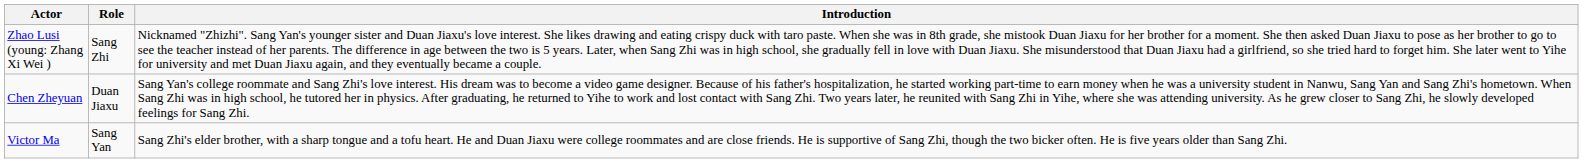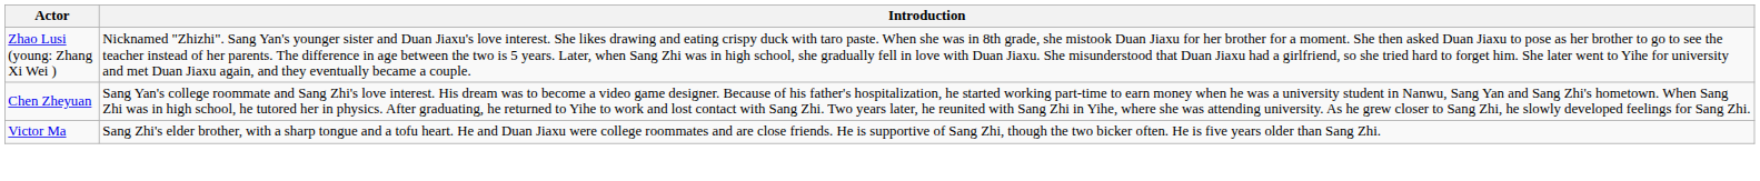- column: Role | Sang Zhi | Duan Jiaxu | Sang Yan
